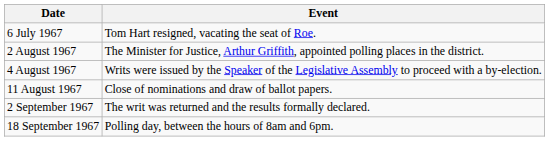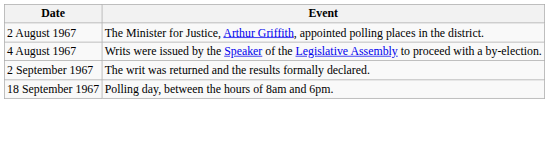- row: 6 July 1967 | Tom Hart resigned, vacating the seat of Roe.
- row: 11 August 1967 | Close of nominations and draw of ballot papers.
